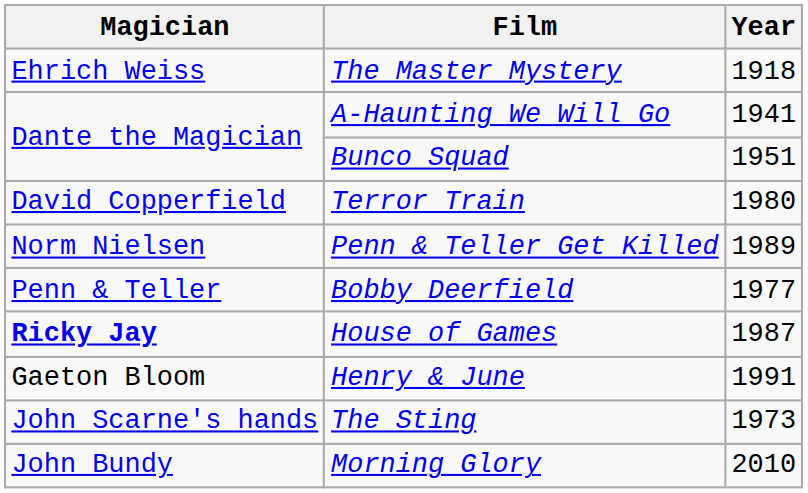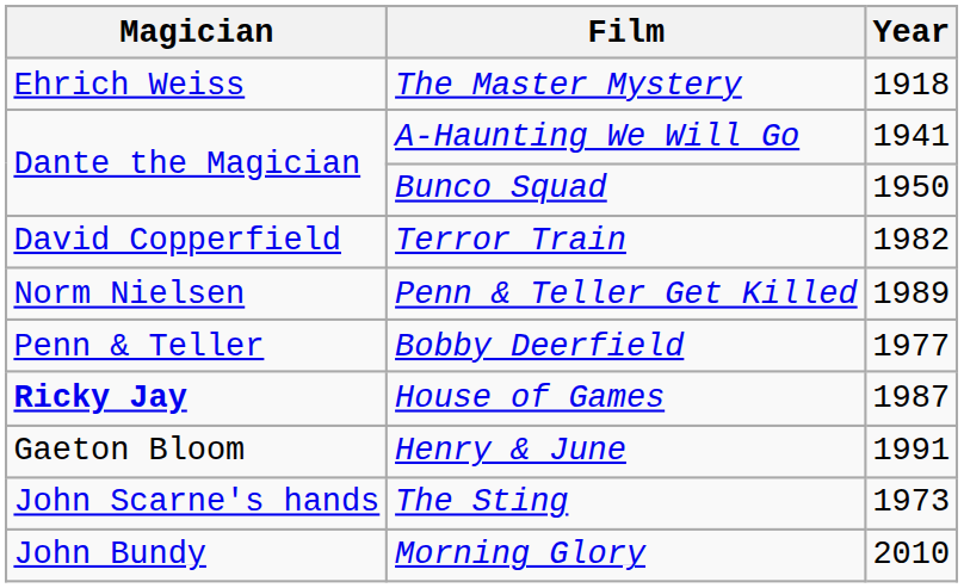Bunco Squad | Year: 1951 -> 1950
Terror Train | Year: 1980 -> 1982
